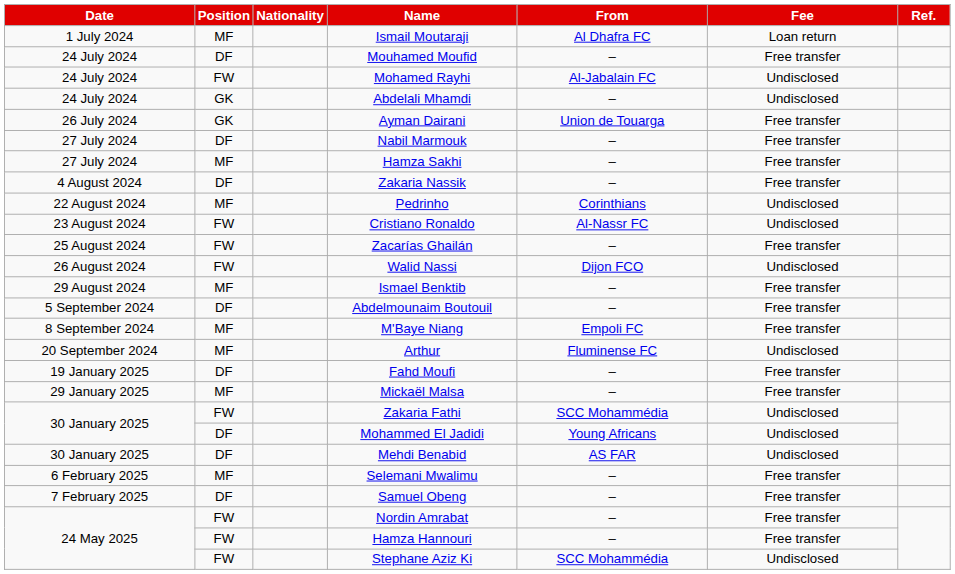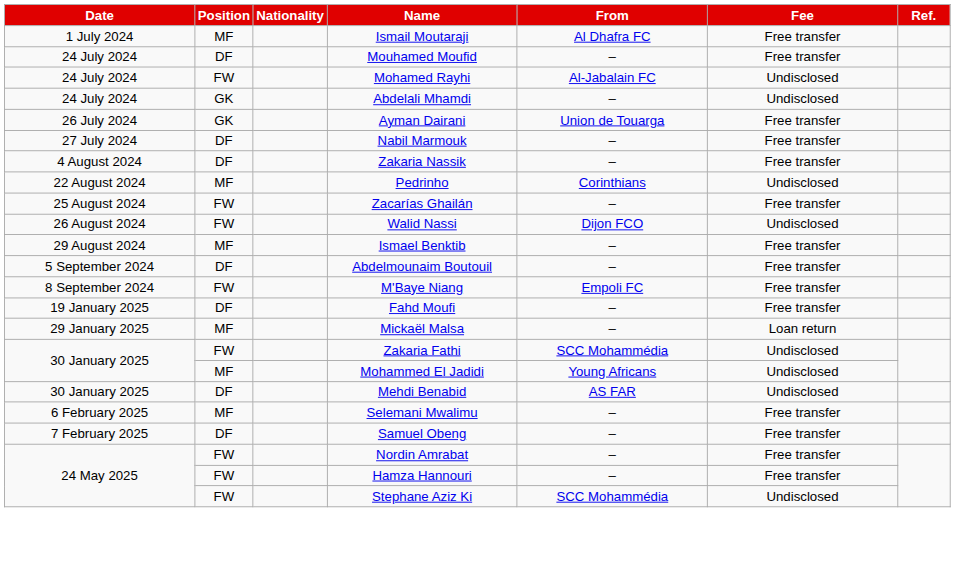Ismail Moutaraji | Fee: Loan return -> Free transfer
- row: 27 July 2024 | MF | Hamza Sakhi | – | Free transfer
- row: 23 August 2024 | FW | Cristiano Ronaldo | Al-Nassr FC | Undisclosed
M'Baye Niang | Position: MF -> FW
- row: 20 September 2024 | MF | Arthur | Fluminense FC | Undisclosed
Mickaël Malsa | Fee: Free transfer -> Loan return
Mohammed El Jadidi | Position: DF -> MF
